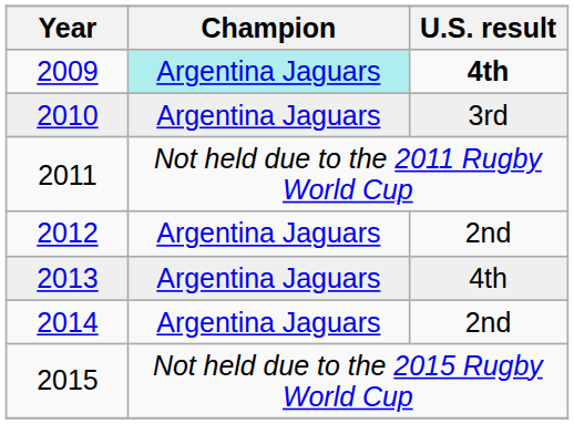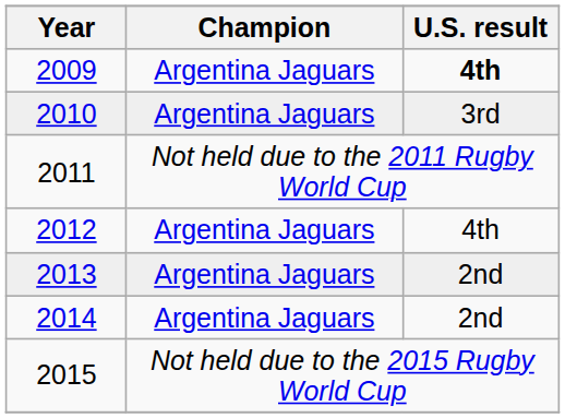2009 | Champion: paleturquoise background -> no background
2012 | U.S. result: 2nd -> 4th
2013 | U.S. result: 4th -> 2nd
